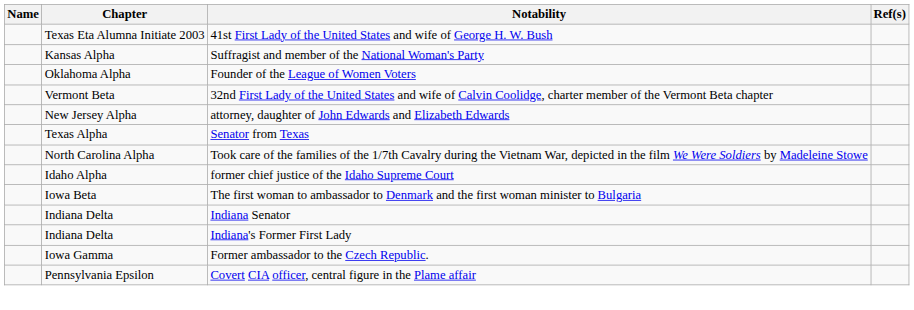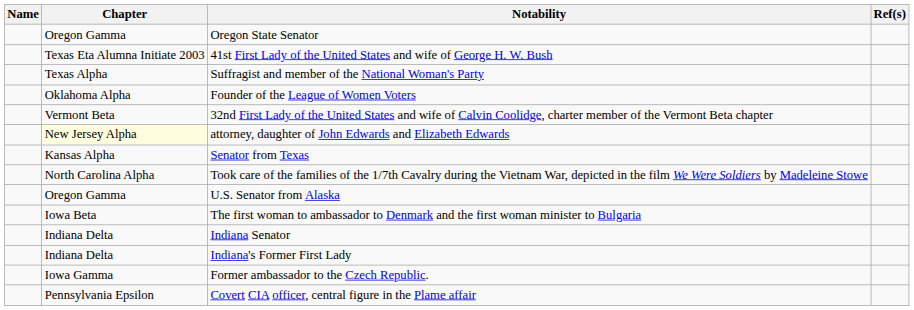+ row: Oregon Gamma | Oregon State Senator
Suffragist and member of the National Woman's Party | Chapter: Kansas Alpha -> Texas Alpha
attorney, daughter of John Edwards and Elizabeth Edwards | Chapter: no background -> lightyellow background
Senator from Texas | Chapter: Texas Alpha -> Kansas Alpha
- row: Idaho Alpha | former chief justice of the Idaho Supreme Court
+ row: Oregon Gamma | U.S. Senator from Alaska
